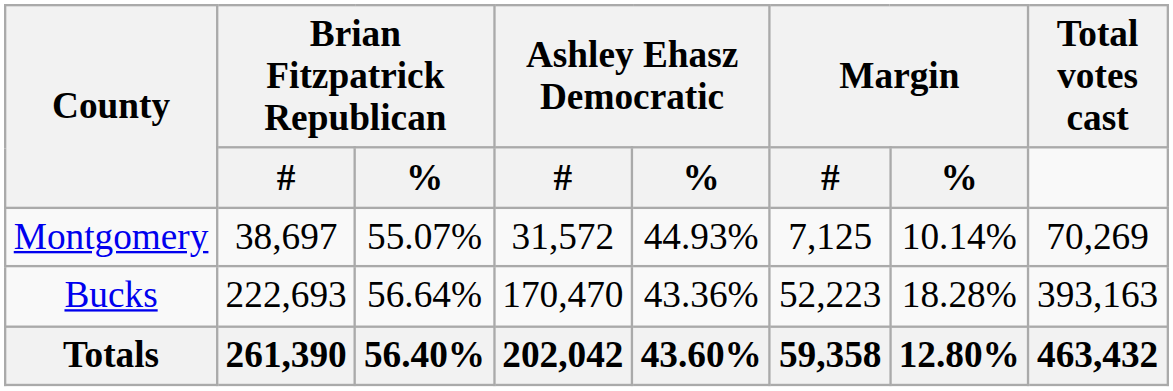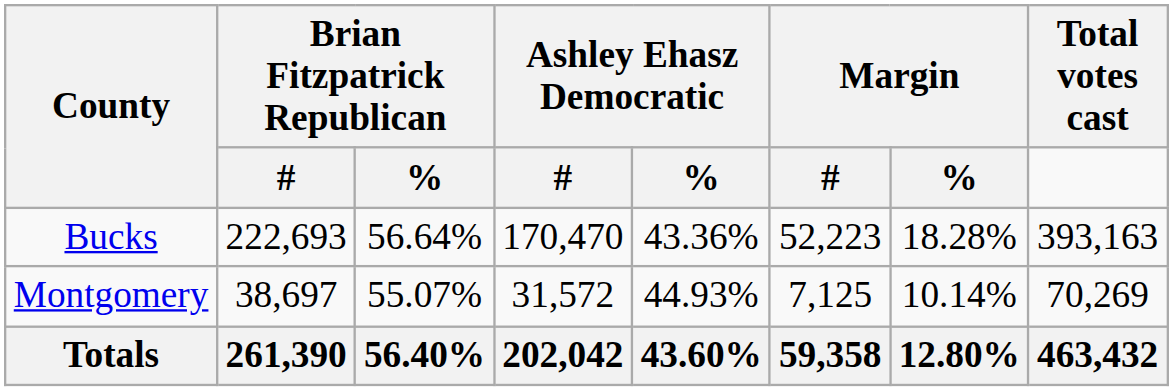rows swapped: Bucks <-> Montgomery
